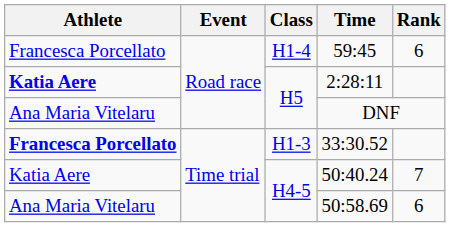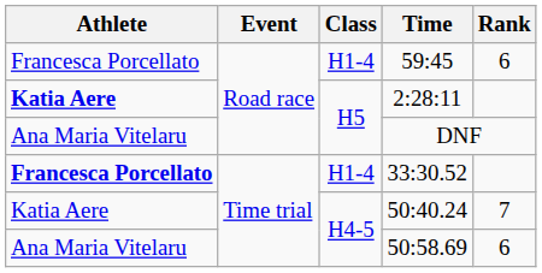33:30.52 | Class: H1-3 -> H1-4
